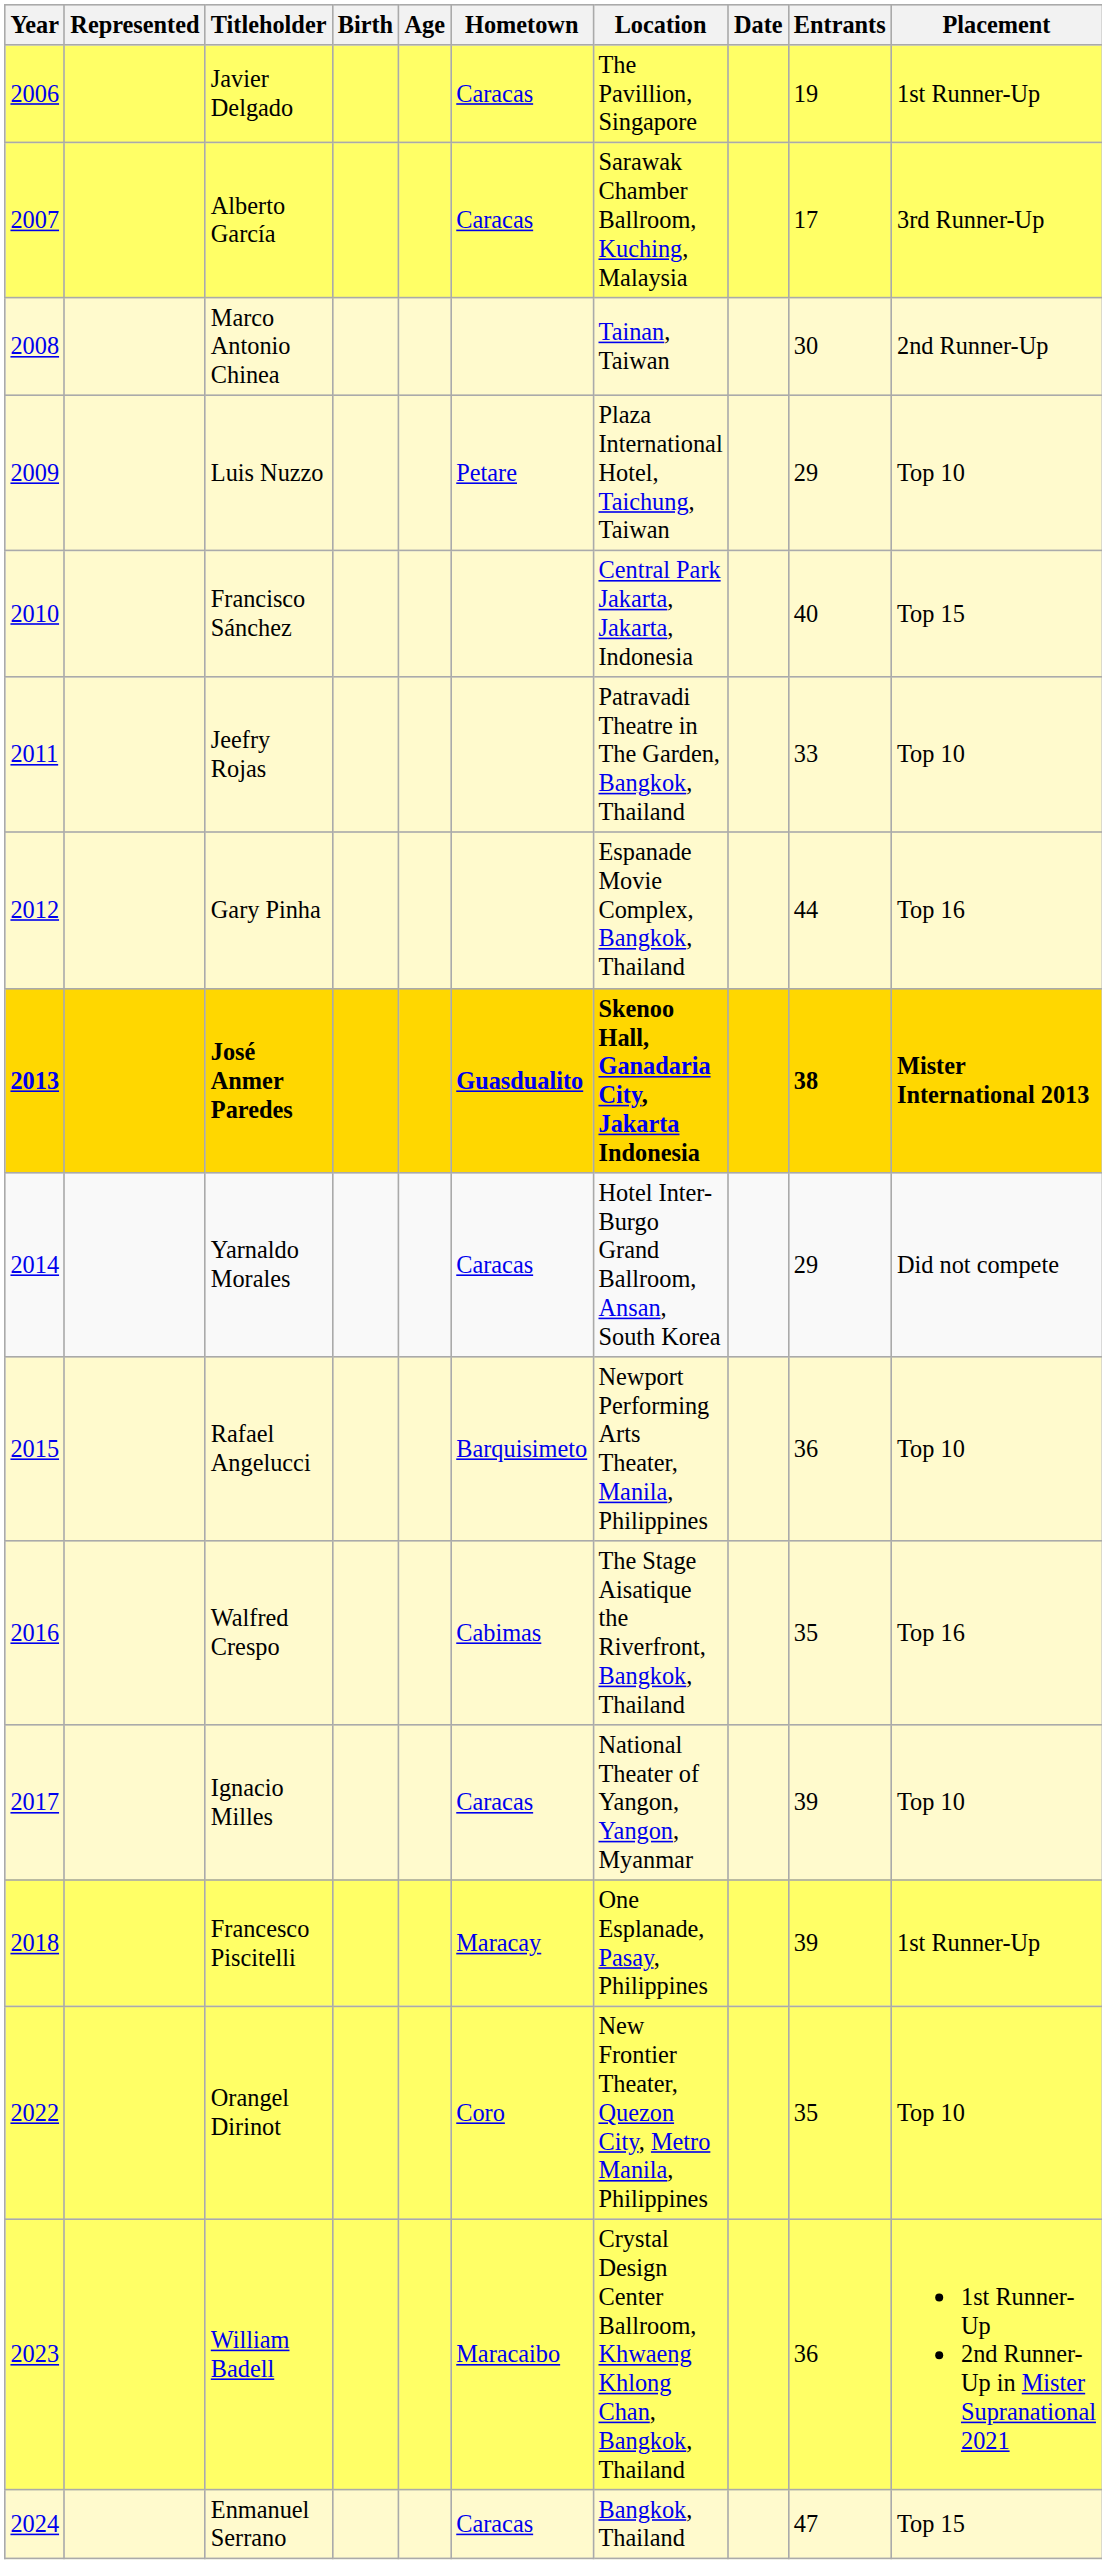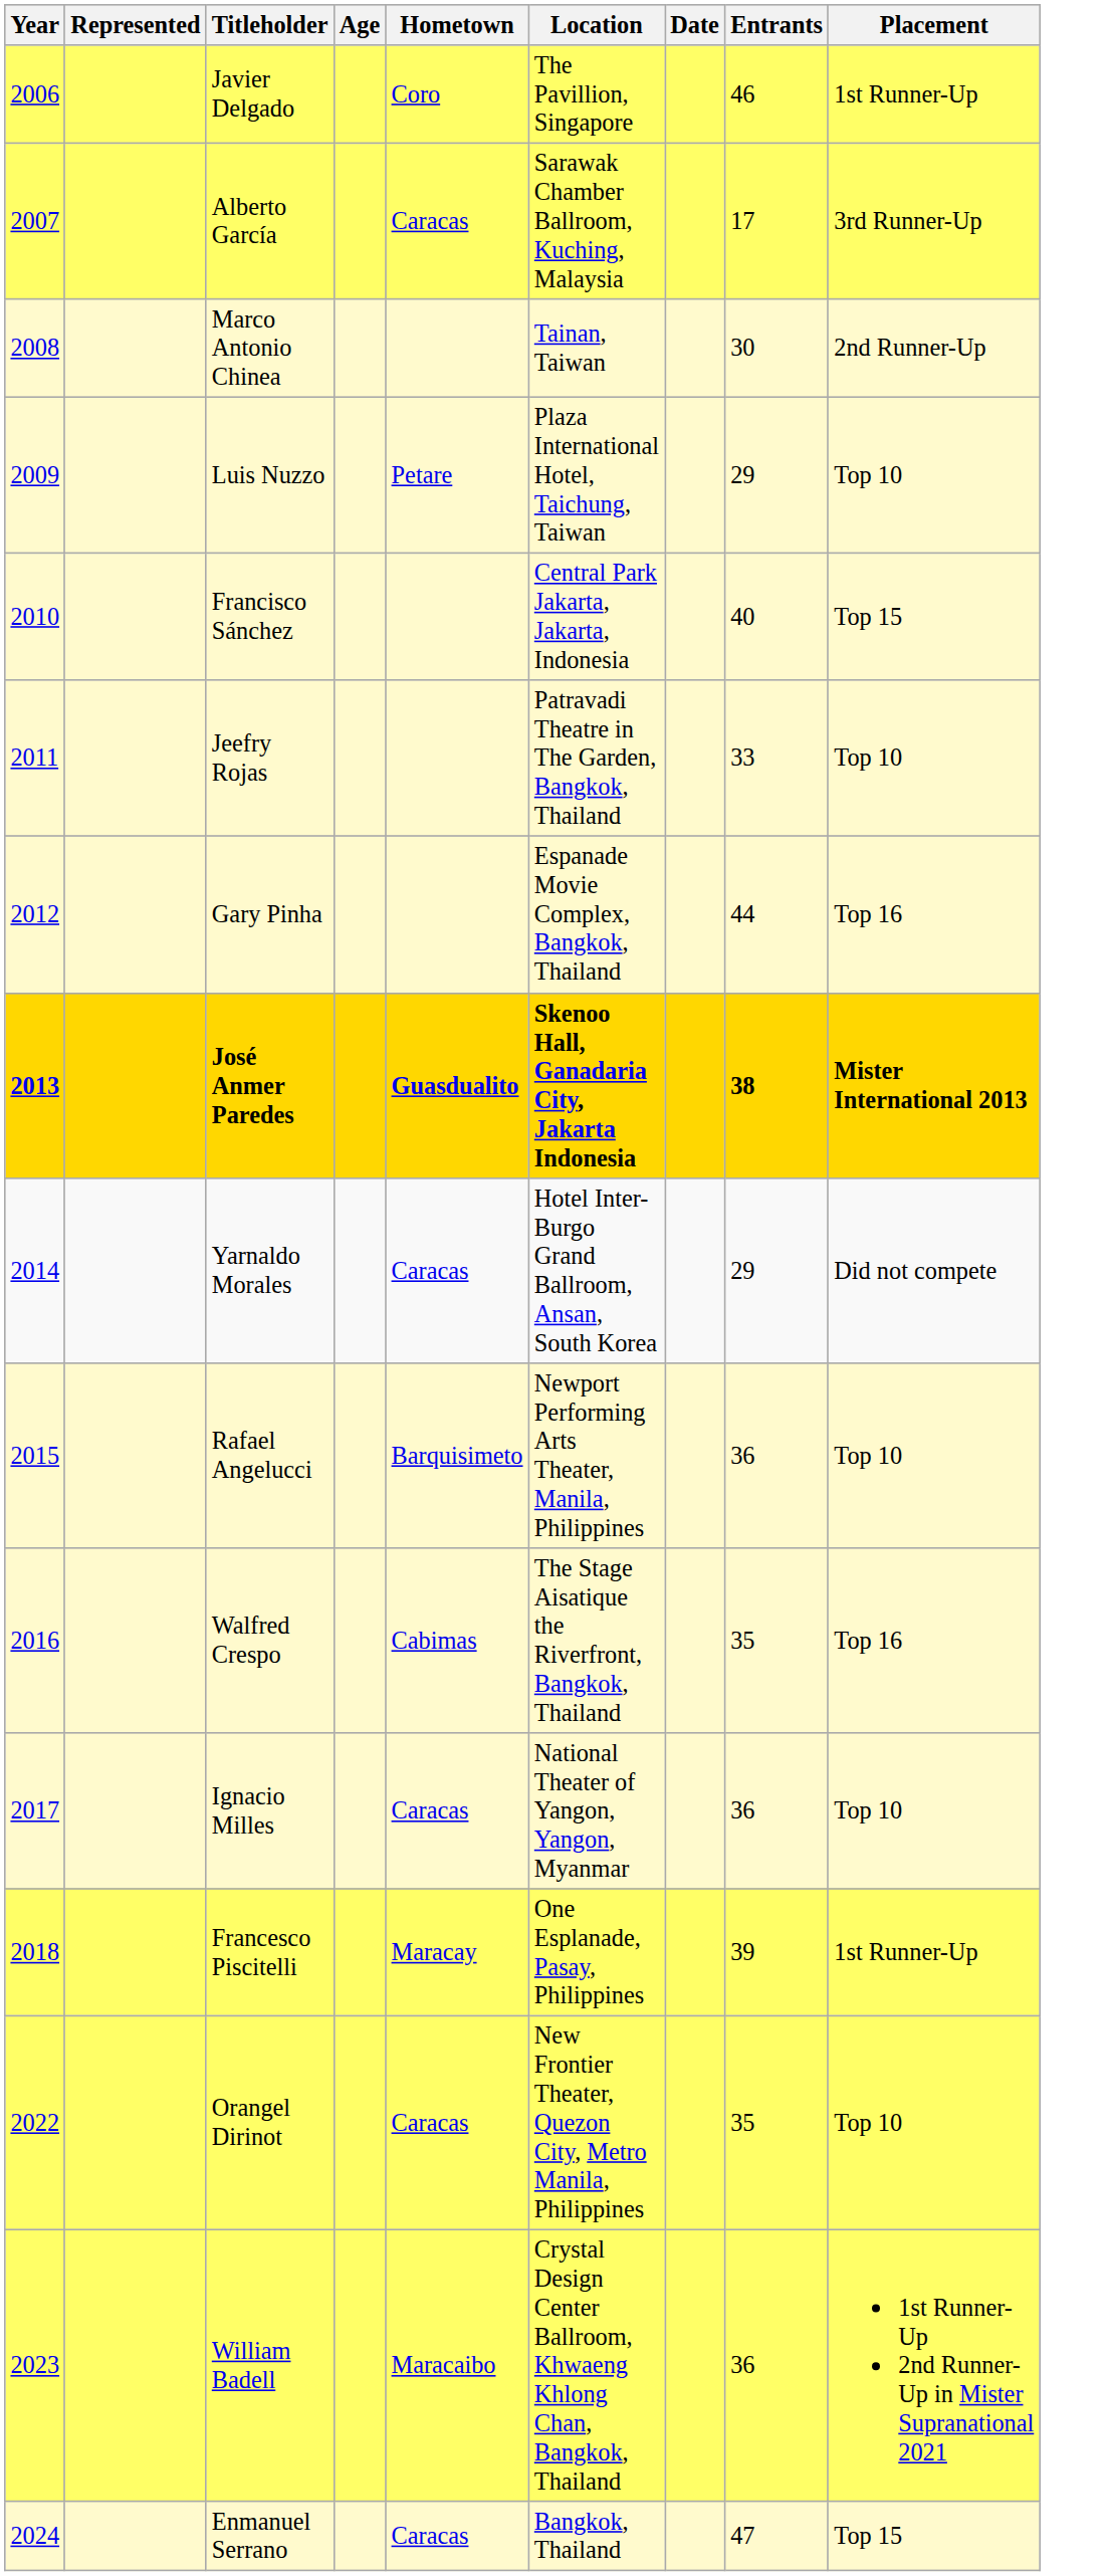- column: Birth
Javier Delgado | Hometown: Caracas -> Coro
Javier Delgado | Entrants: 19 -> 46
Ignacio Milles | Entrants: 39 -> 36
Orangel Dirinot | Hometown: Coro -> Caracas
